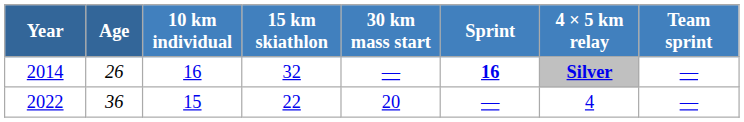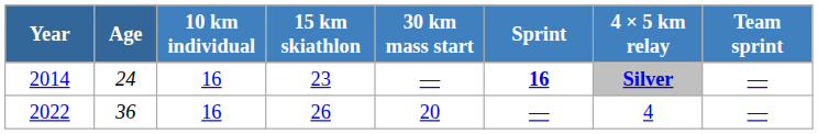2014 | Age: 26 -> 24
2014 | 15 km skiathlon: 32 -> 23
2022 | 10 km individual: 15 -> 16
2022 | 15 km skiathlon: 22 -> 26
